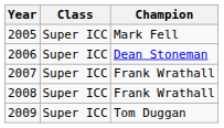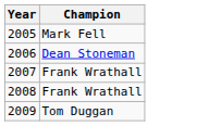- column: Class | Super ICC | Super ICC | Super ICC | Super ICC | Super ICC
